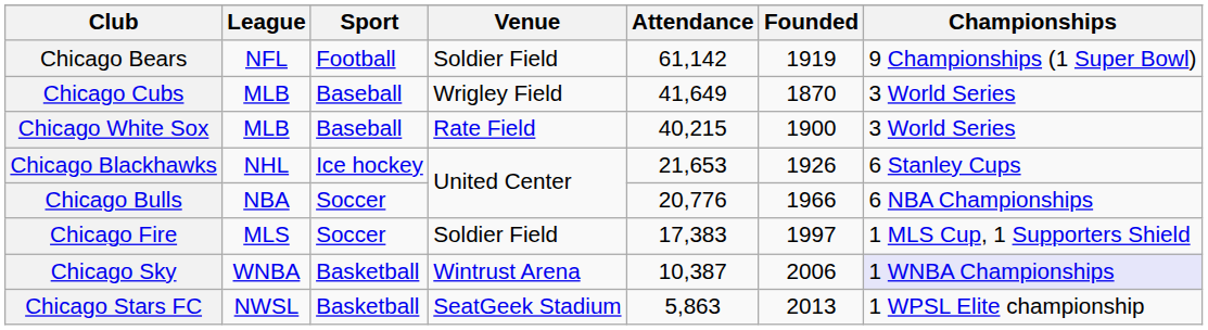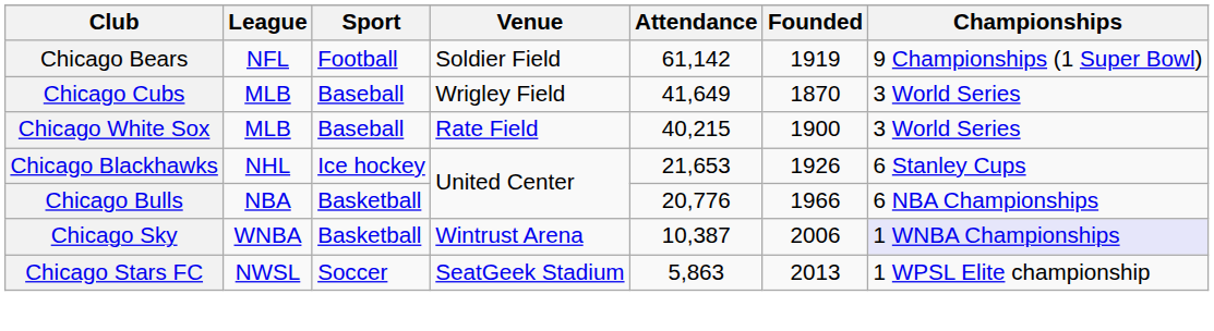Chicago Bulls | Sport: Soccer -> Basketball
- row: Chicago Fire | MLS | Soccer | Soldier Field | 17,383 | 1997 | 1 MLS Cup, 1 Supporters Shield
Chicago Stars FC | Sport: Basketball -> Soccer
